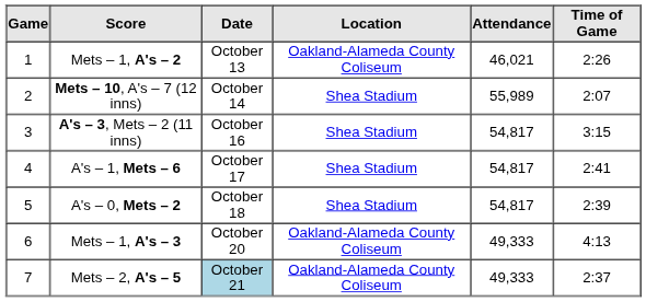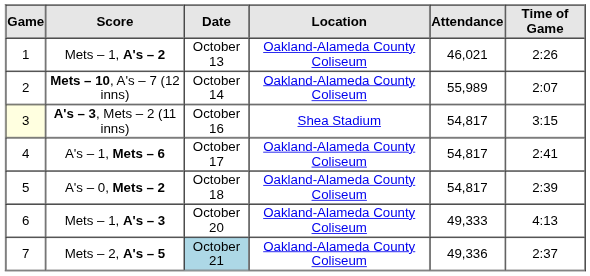Mets – 10, A's – 7 (12 inns) | Location: Shea Stadium -> Oakland-Alameda County Coliseum
A's – 3, Mets – 2 (11 inns) | Game: no background -> lightyellow background
A's – 1, Mets – 6 | Location: Shea Stadium -> Oakland-Alameda County Coliseum
A's – 0, Mets – 2 | Location: Shea Stadium -> Oakland-Alameda County Coliseum
Mets – 2, A's – 5 | Attendance: 49,333 -> 49,336
